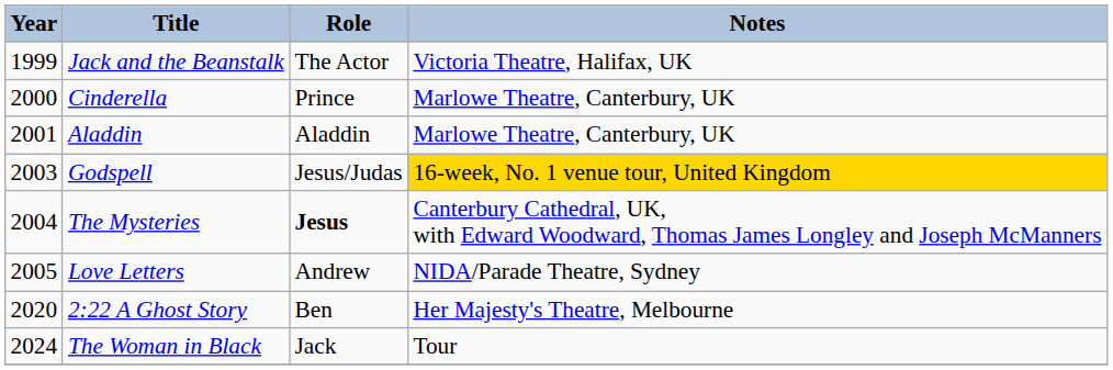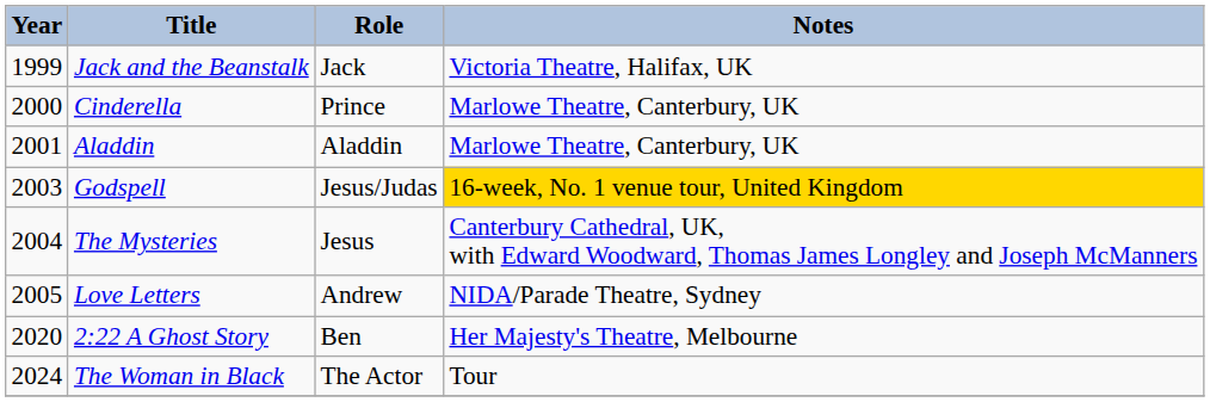Jack and the Beanstalk | Role: The Actor -> Jack
The Mysteries | Role: bold -> normal
The Woman in Black | Role: Jack -> The Actor
